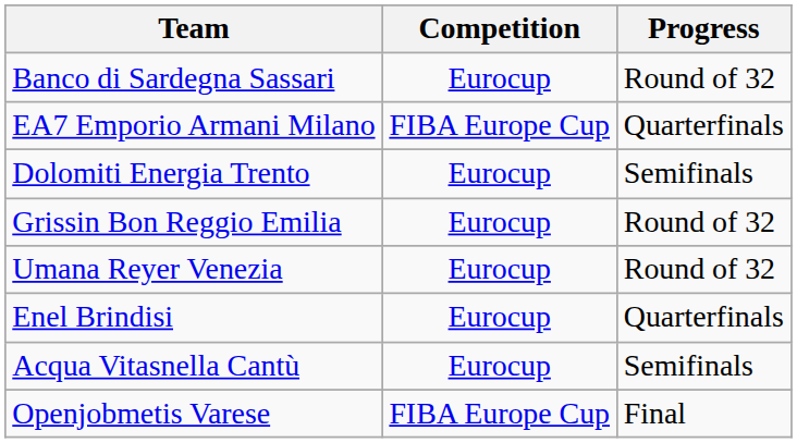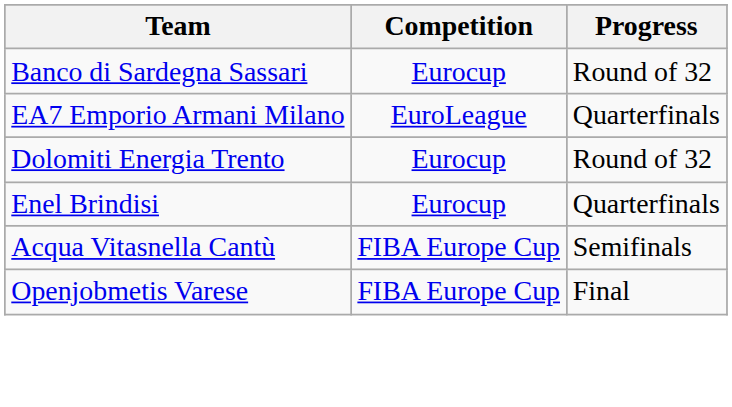EA7 Emporio Armani Milano | Competition: FIBA Europe Cup -> EuroLeague
Dolomiti Energia Trento | Progress: Semifinals -> Round of 32
- row: Grissin Bon Reggio Emilia | Eurocup | Round of 32
- row: Umana Reyer Venezia | Eurocup | Round of 32
Acqua Vitasnella Cantù | Competition: Eurocup -> FIBA Europe Cup
